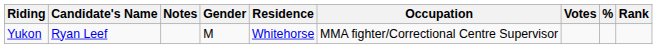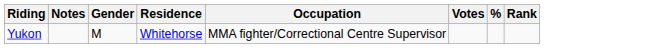- column: Candidate's Name | Ryan Leef
